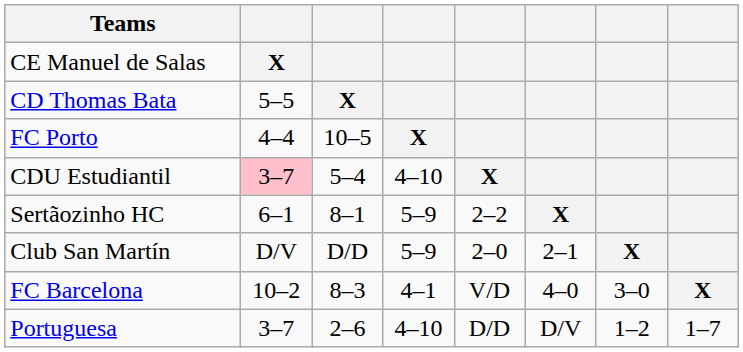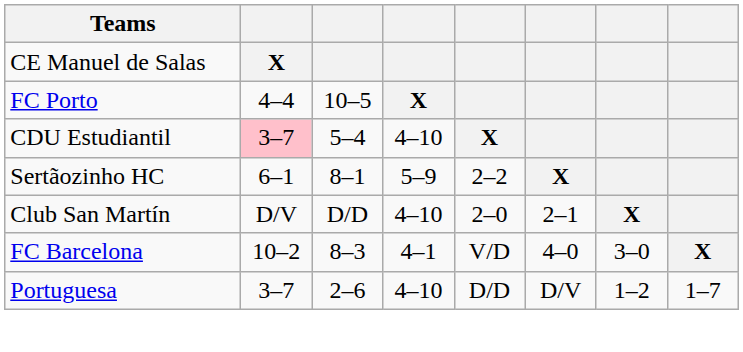- row: CD Thomas Bata | 5–5 | X
Club San Martín | column 4: 5–9 -> 4–10
